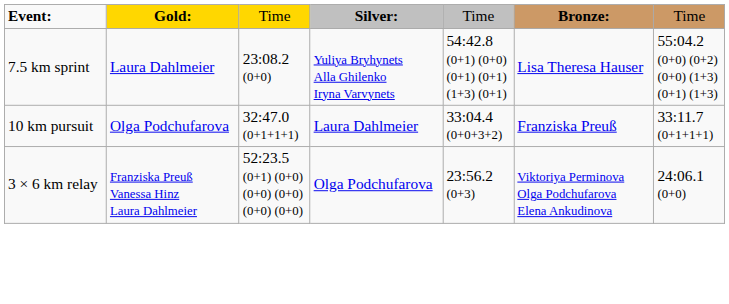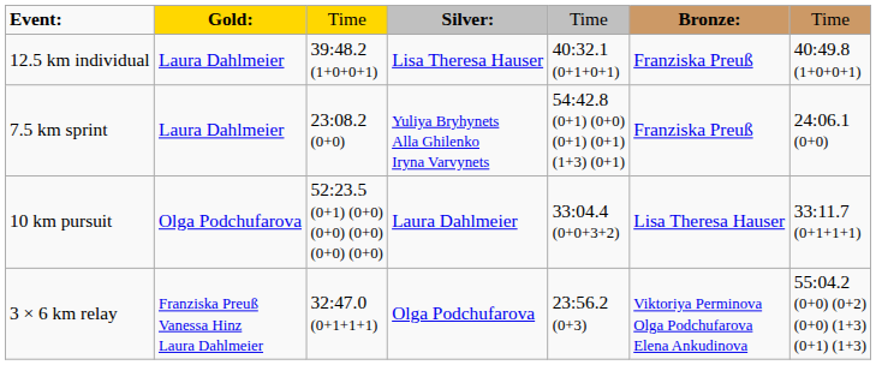+ row: 12.5 km individual | Laura Dahlmeier | 39:48.2 (1+0+0+1) | Lisa Theresa Hauser | 40:32.1 (0+1+0+1) | Franziska Preuß | 40:49.8 (1+0+0+1)
7.5 km sprint | column 6: Lisa Theresa Hauser -> Franziska Preuß
7.5 km sprint | column 7: 55:04.2 (0+0) (0+2) (0+0) (1+3) (0+1) (1+3) -> 24:06.1 (0+0)
10 km pursuit | column 3: 32:47.0 (0+1+1+1) -> 52:23.5 (0+1) (0+0) (0+0) (0+0) (0+0) (0+0)
10 km pursuit | column 6: Franziska Preuß -> Lisa Theresa Hauser
3 × 6 km relay | column 3: 52:23.5 (0+1) (0+0) (0+0) (0+0) (0+0) (0+0) -> 32:47.0 (0+1+1+1)
3 × 6 km relay | column 7: 24:06.1 (0+0) -> 55:04.2 (0+0) (0+2) (0+0) (1+3) (0+1) (1+3)
